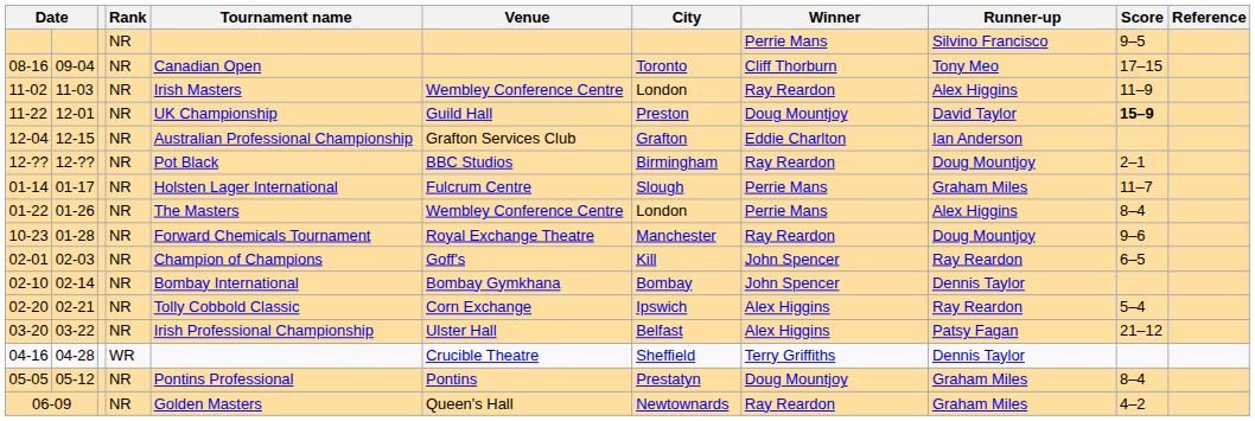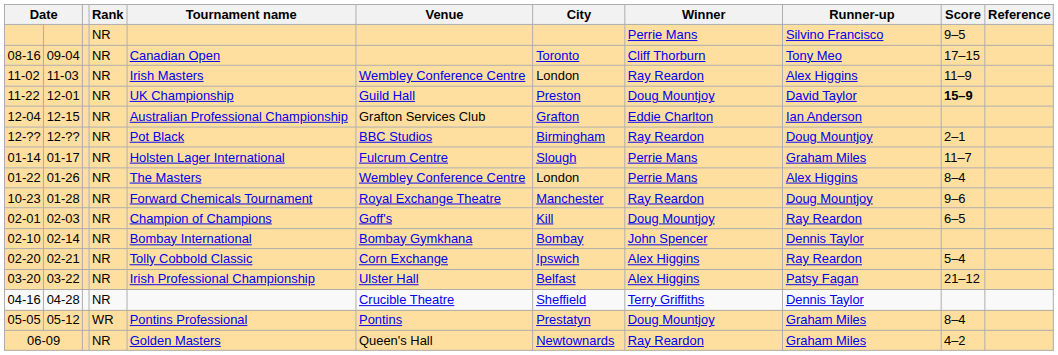02-01 | Winner: John Spencer -> Doug Mountjoy
04-16 | Rank: WR -> NR
05-05 | Rank: NR -> WR
